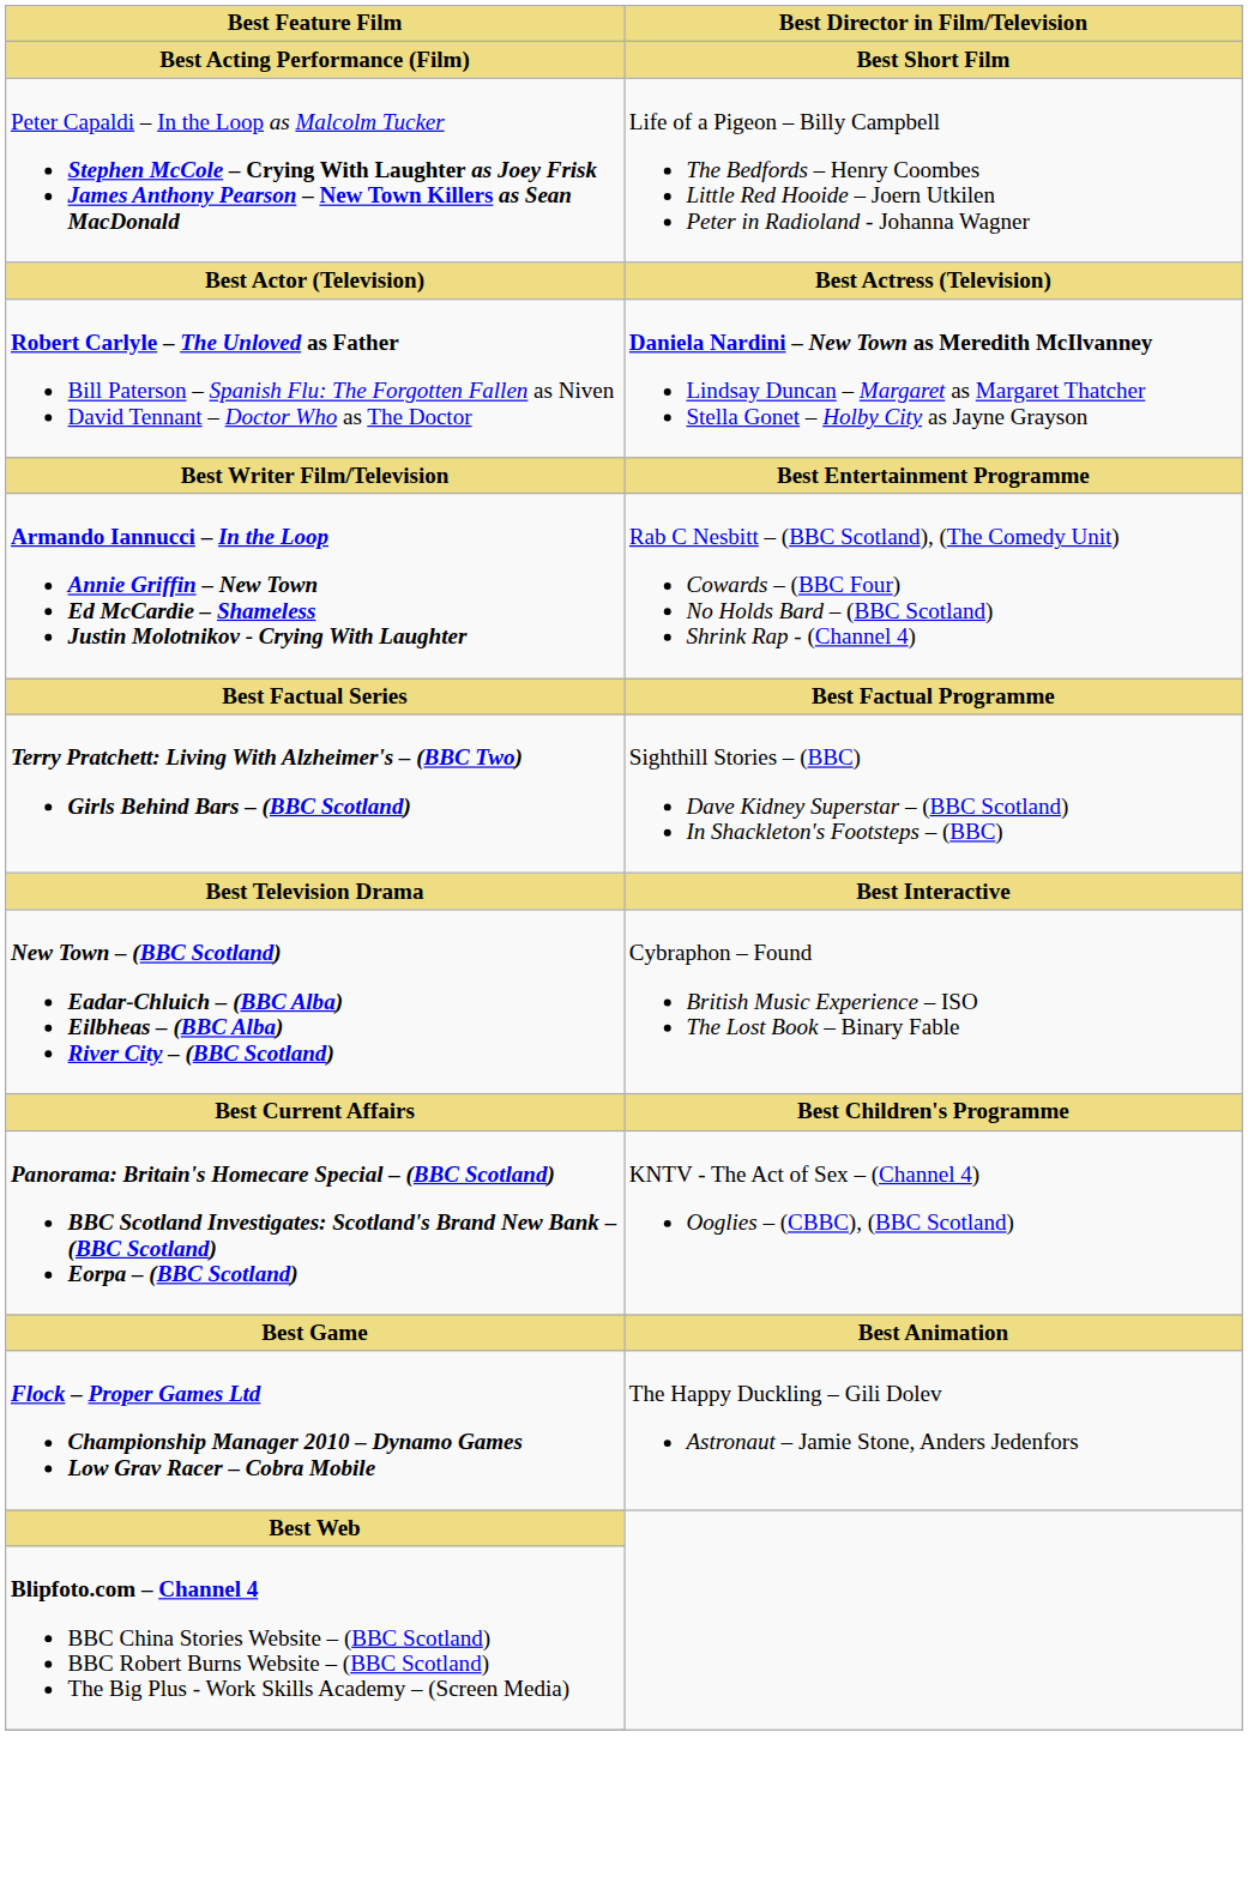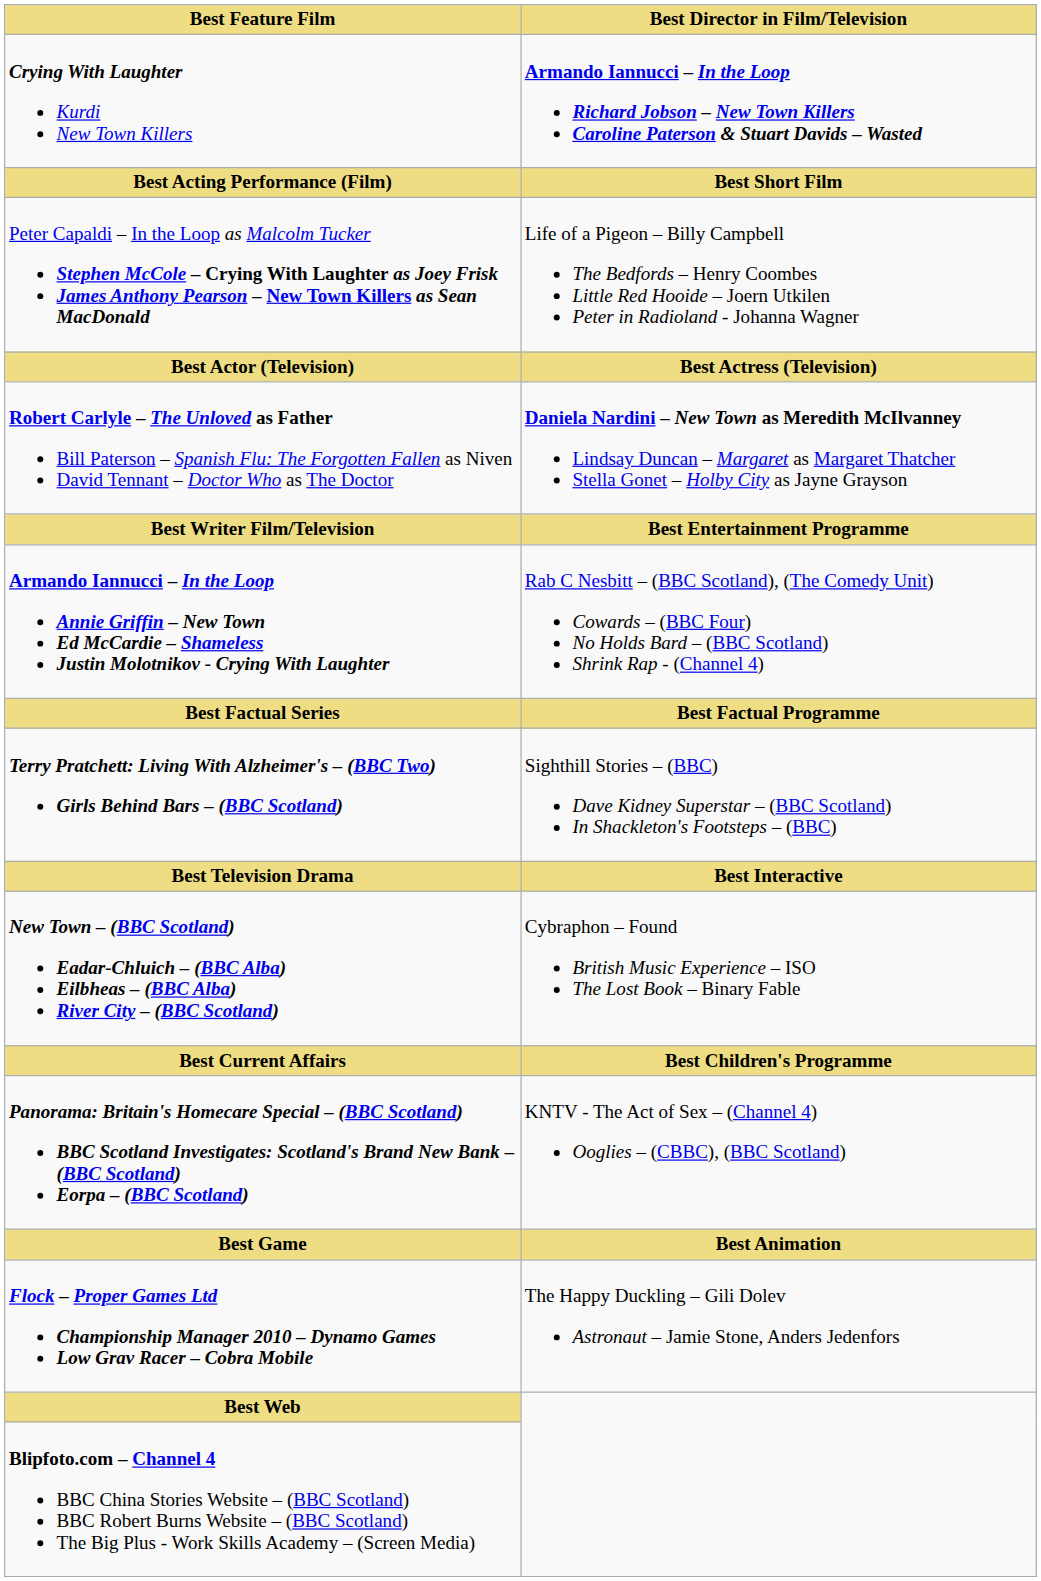+ row: Crying With Laughter Kurdi New Town Killers | Armando Iannucci – In the Loop Richard Jobson – New Town Killers Caroline Paterson & Stuart Davids – Wasted
